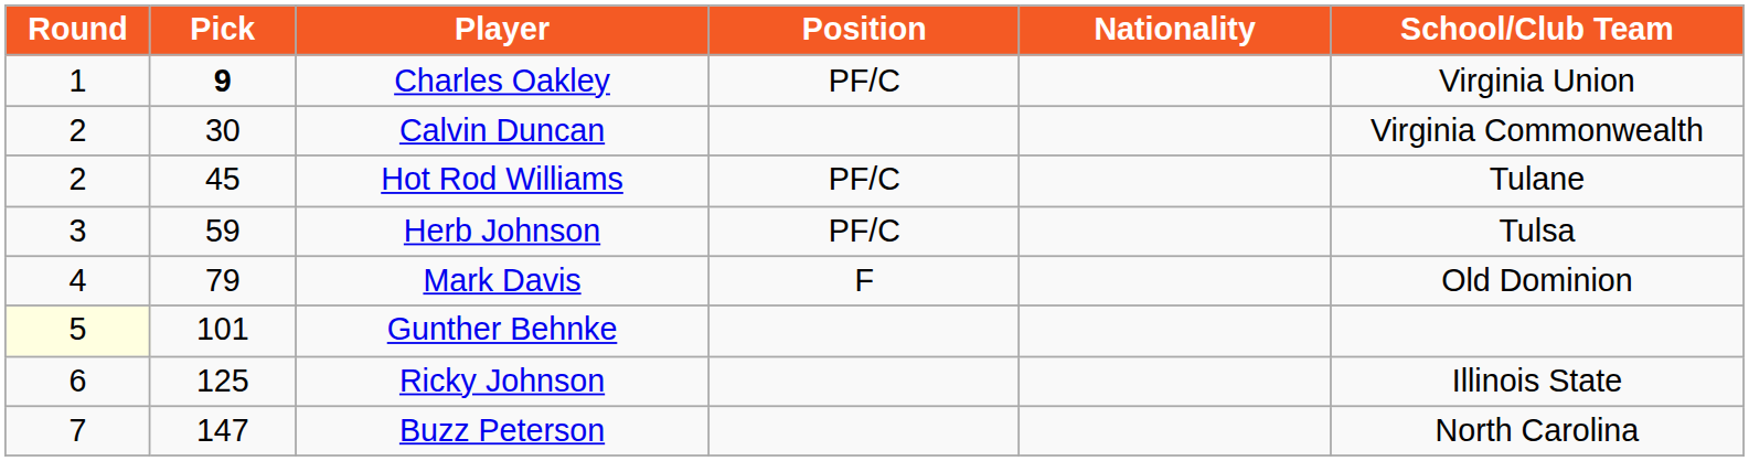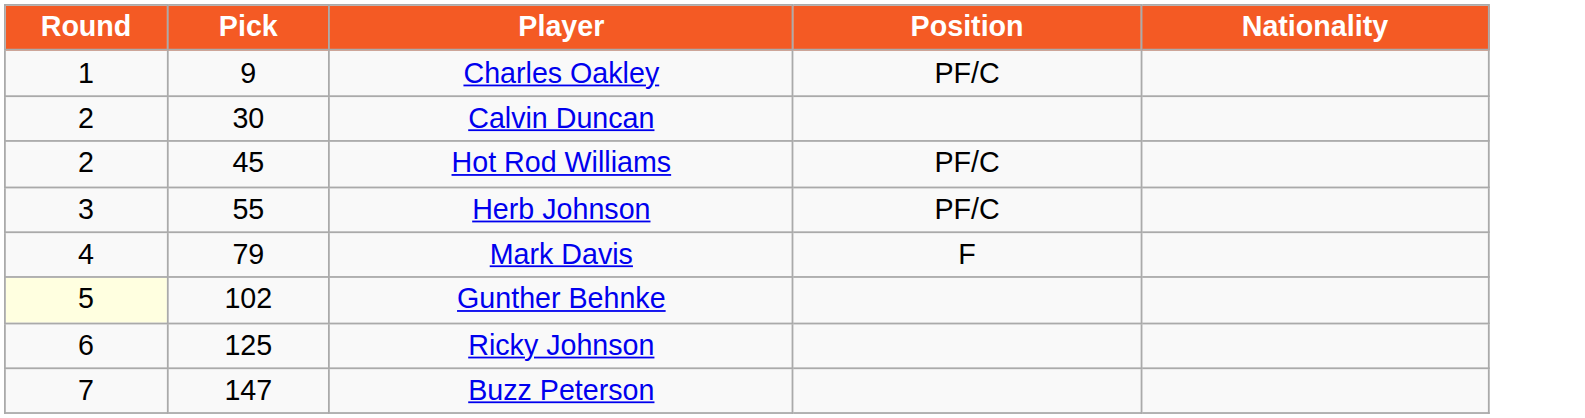- column: School/Club Team | Virginia Union | Virginia Commonwealth | Tulane | Tulsa | Old Dominion | Illinois State | North Carolina
Charles Oakley | Pick: bold -> normal
Herb Johnson | Pick: 59 -> 55
Gunther Behnke | Pick: 101 -> 102
